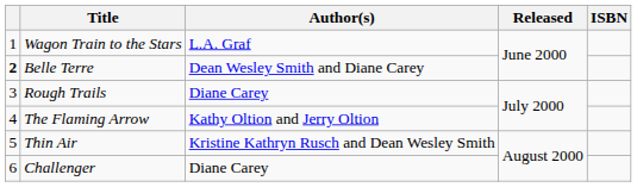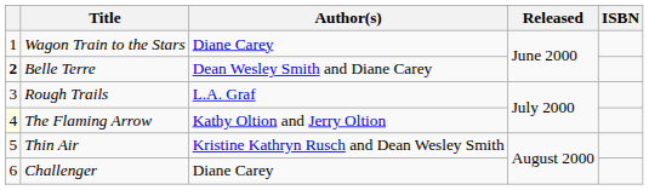Wagon Train to the Stars | Author(s): L.A. Graf -> Diane Carey
Rough Trails | Author(s): Diane Carey -> L.A. Graf
The Flaming Arrow | column 1: no background -> lightyellow background
